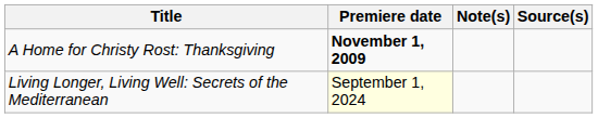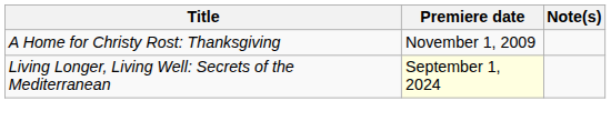- column: Source(s)
A Home for Christy Rost: Thanksgiving | Premiere date: bold -> normal
